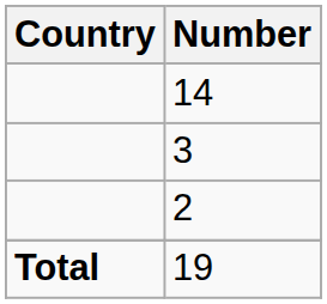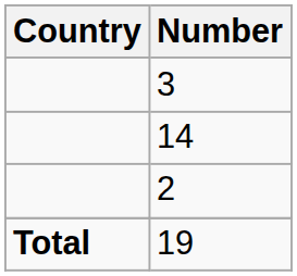rows swapped: 14 <-> 3
